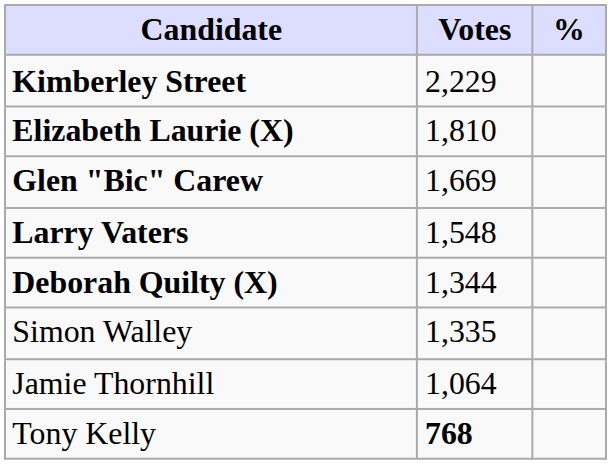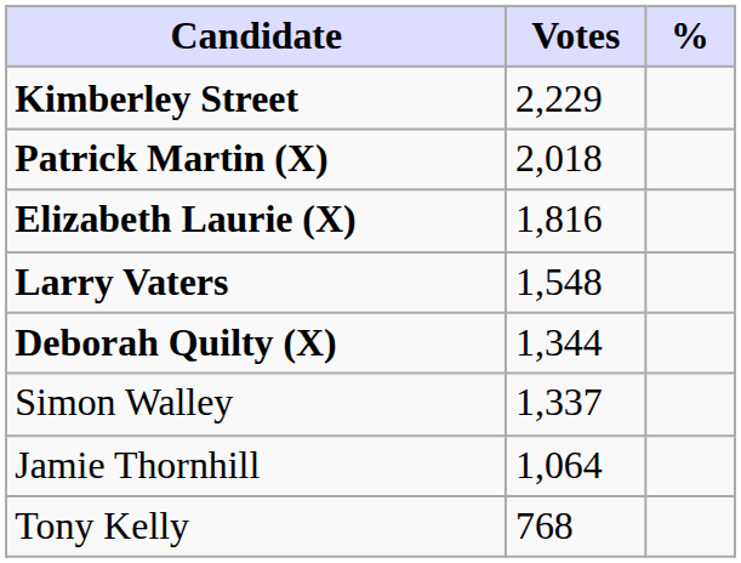+ row: Patrick Martin (X) | 2,018
Elizabeth Laurie (X) | Votes: 1,810 -> 1,816
- row: Glen "Bic" Carew | 1,669
Simon Walley | Votes: 1,335 -> 1,337
Tony Kelly | Votes: bold -> normal
